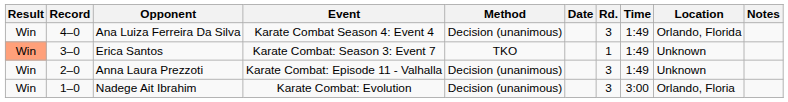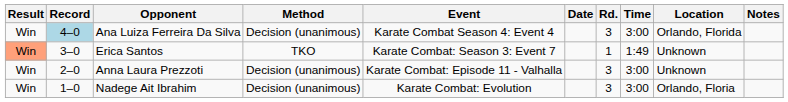columns swapped: Method <-> Event
Ana Luiza Ferreira Da Silva | Record: no background -> lightblue background
Ana Luiza Ferreira Da Silva | Time: 1:49 -> 3:00
Anna Laura Prezzoti | Time: 1:49 -> 3:00
